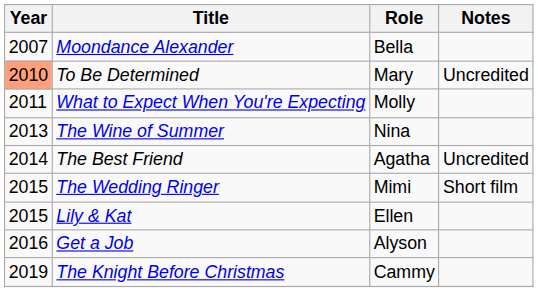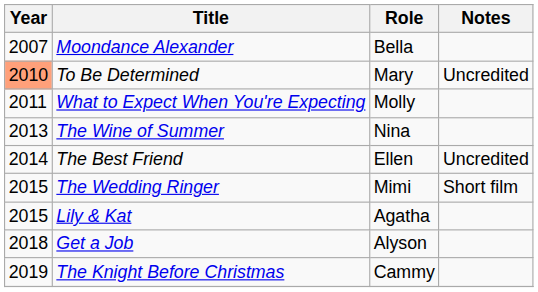The Best Friend | Role: Agatha -> Ellen
Lily & Kat | Role: Ellen -> Agatha
Get a Job | Year: 2016 -> 2018
